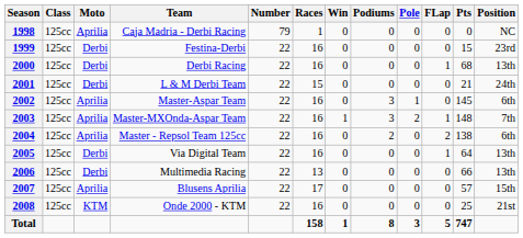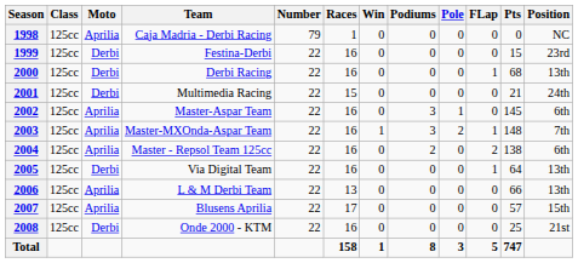2001 | Team: L & M Derbi Team -> Multimedia Racing
2006 | Moto: Derbi -> Aprilia
2006 | Team: Multimedia Racing -> L & M Derbi Team
2008 | Moto: KTM -> Derbi
